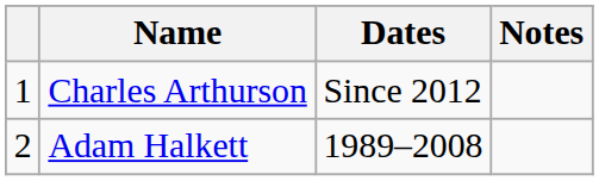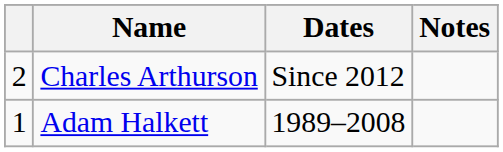Charles Arthurson | column 1: 1 -> 2
Adam Halkett | column 1: 2 -> 1
